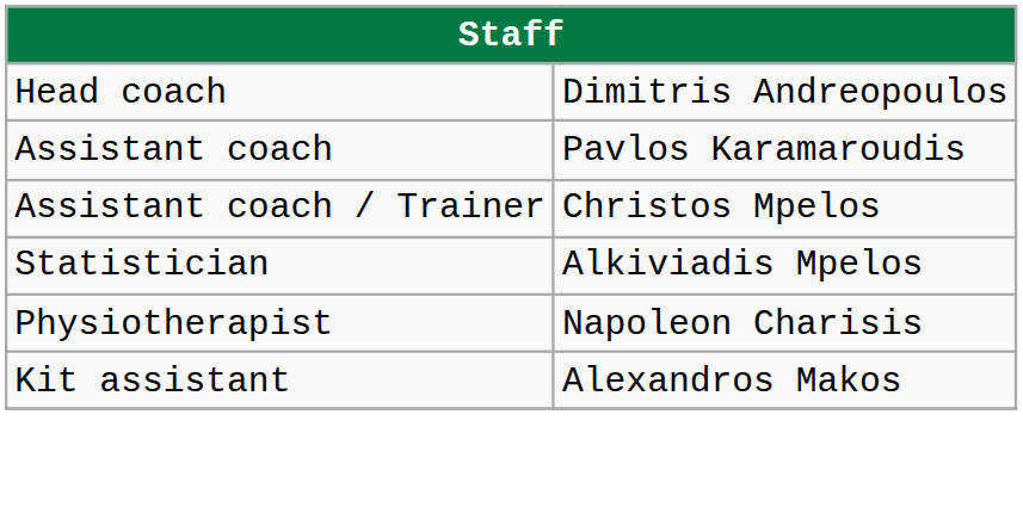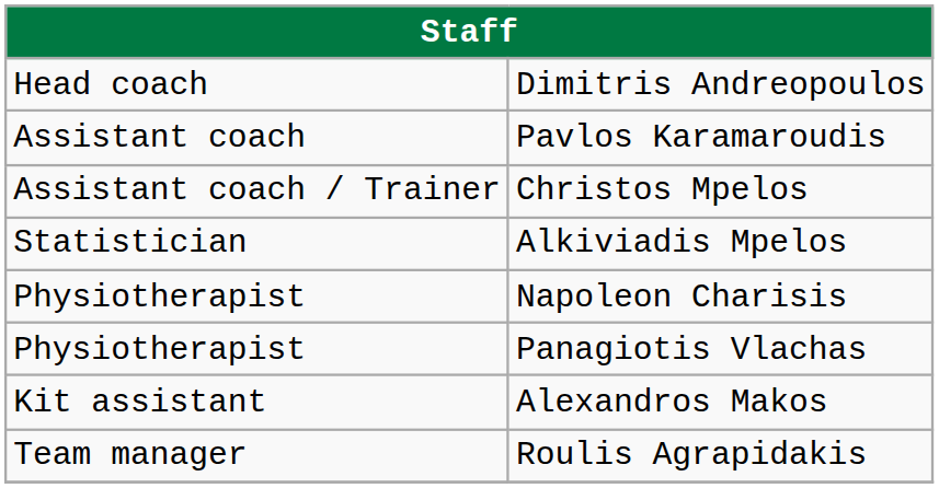+ row: Physiotherapist | Panagiotis Vlachas
+ row: Team manager | Roulis Agrapidakis
